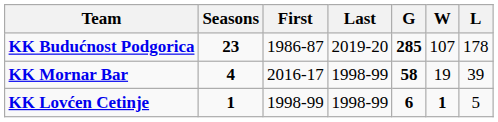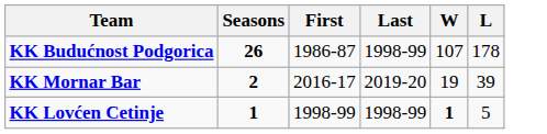- column: G | 285 | 58 | 6
KK Budućnost Podgorica | Seasons: 23 -> 26
KK Budućnost Podgorica | Last: 2019-20 -> 1998-99
KK Mornar Bar | Seasons: 4 -> 2
KK Mornar Bar | Last: 1998-99 -> 2019-20
